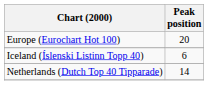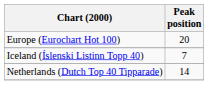Iceland (Íslenski Listinn Topp 40) | Peak position: 6 -> 7
